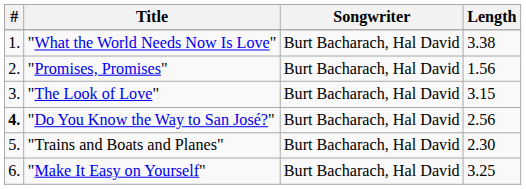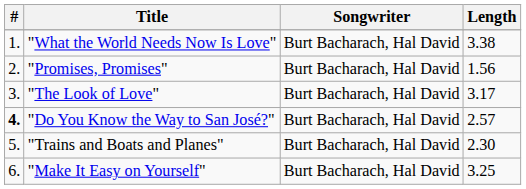"The Look of Love" | Length: 3.15 -> 3.17
"Do You Know the Way to San José?" | Length: 2.56 -> 2.57
